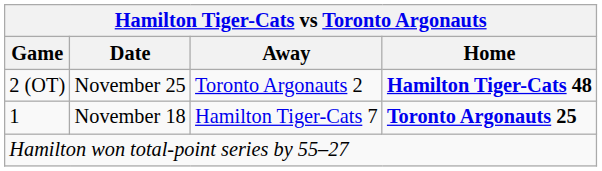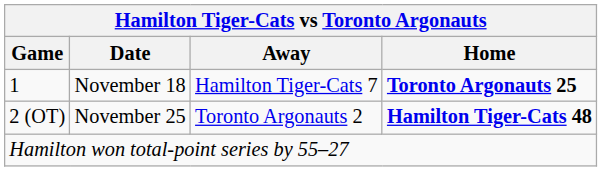rows swapped: 1 <-> 2 (OT)
